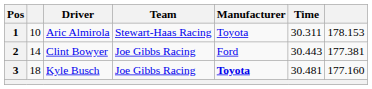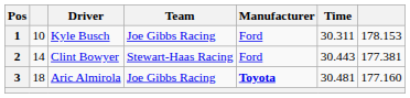1 | Driver: Aric Almirola -> Kyle Busch
1 | Team: Stewart-Haas Racing -> Joe Gibbs Racing
1 | Manufacturer: Toyota -> Ford
2 | Team: Joe Gibbs Racing -> Stewart-Haas Racing
3 | Driver: Kyle Busch -> Aric Almirola
